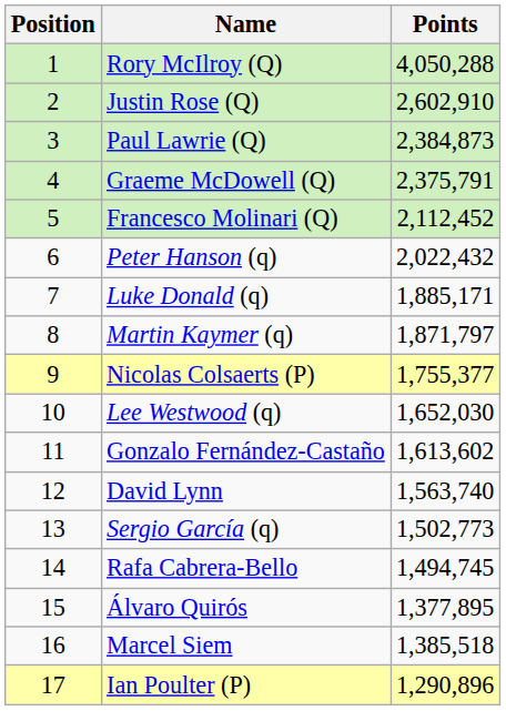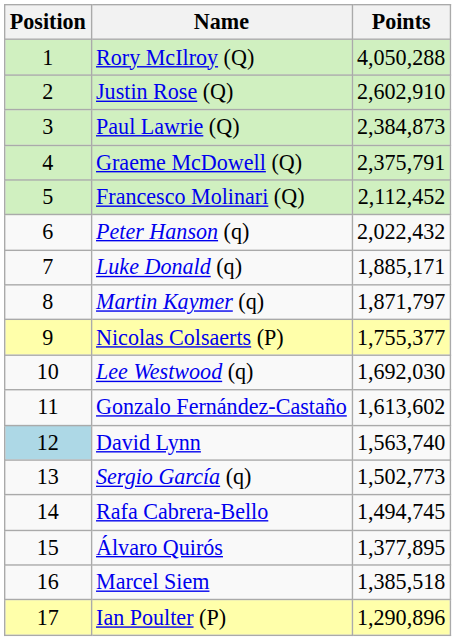Lee Westwood (q) | Points: 1,652,030 -> 1,692,030
David Lynn | Position: no background -> lightblue background
